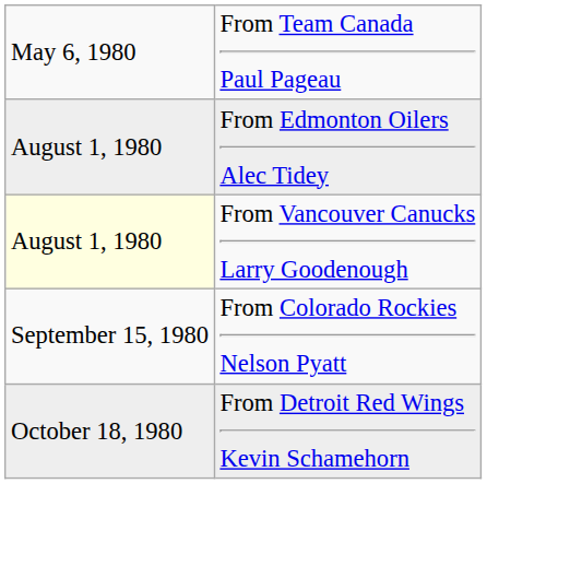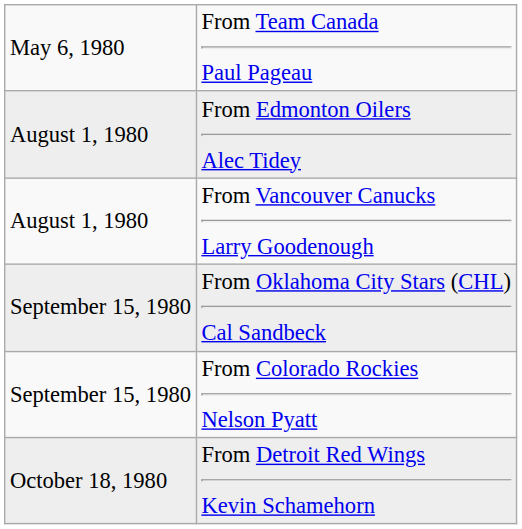From Vancouver Canucks Larry Goodenough | column 1: lightyellow background -> no background
+ row: September 15, 1980 | From Oklahoma City Stars (CHL) Cal Sandbeck
